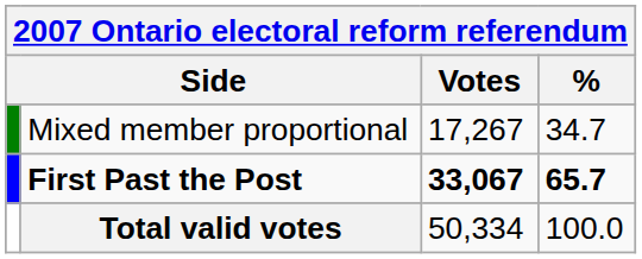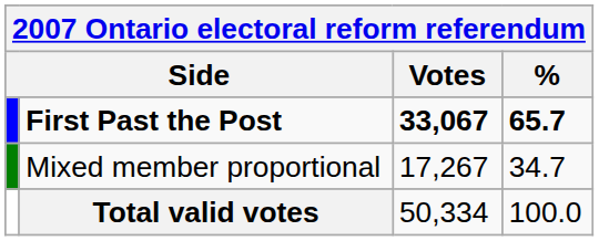rows swapped: First Past the Post <-> Mixed member proportional
